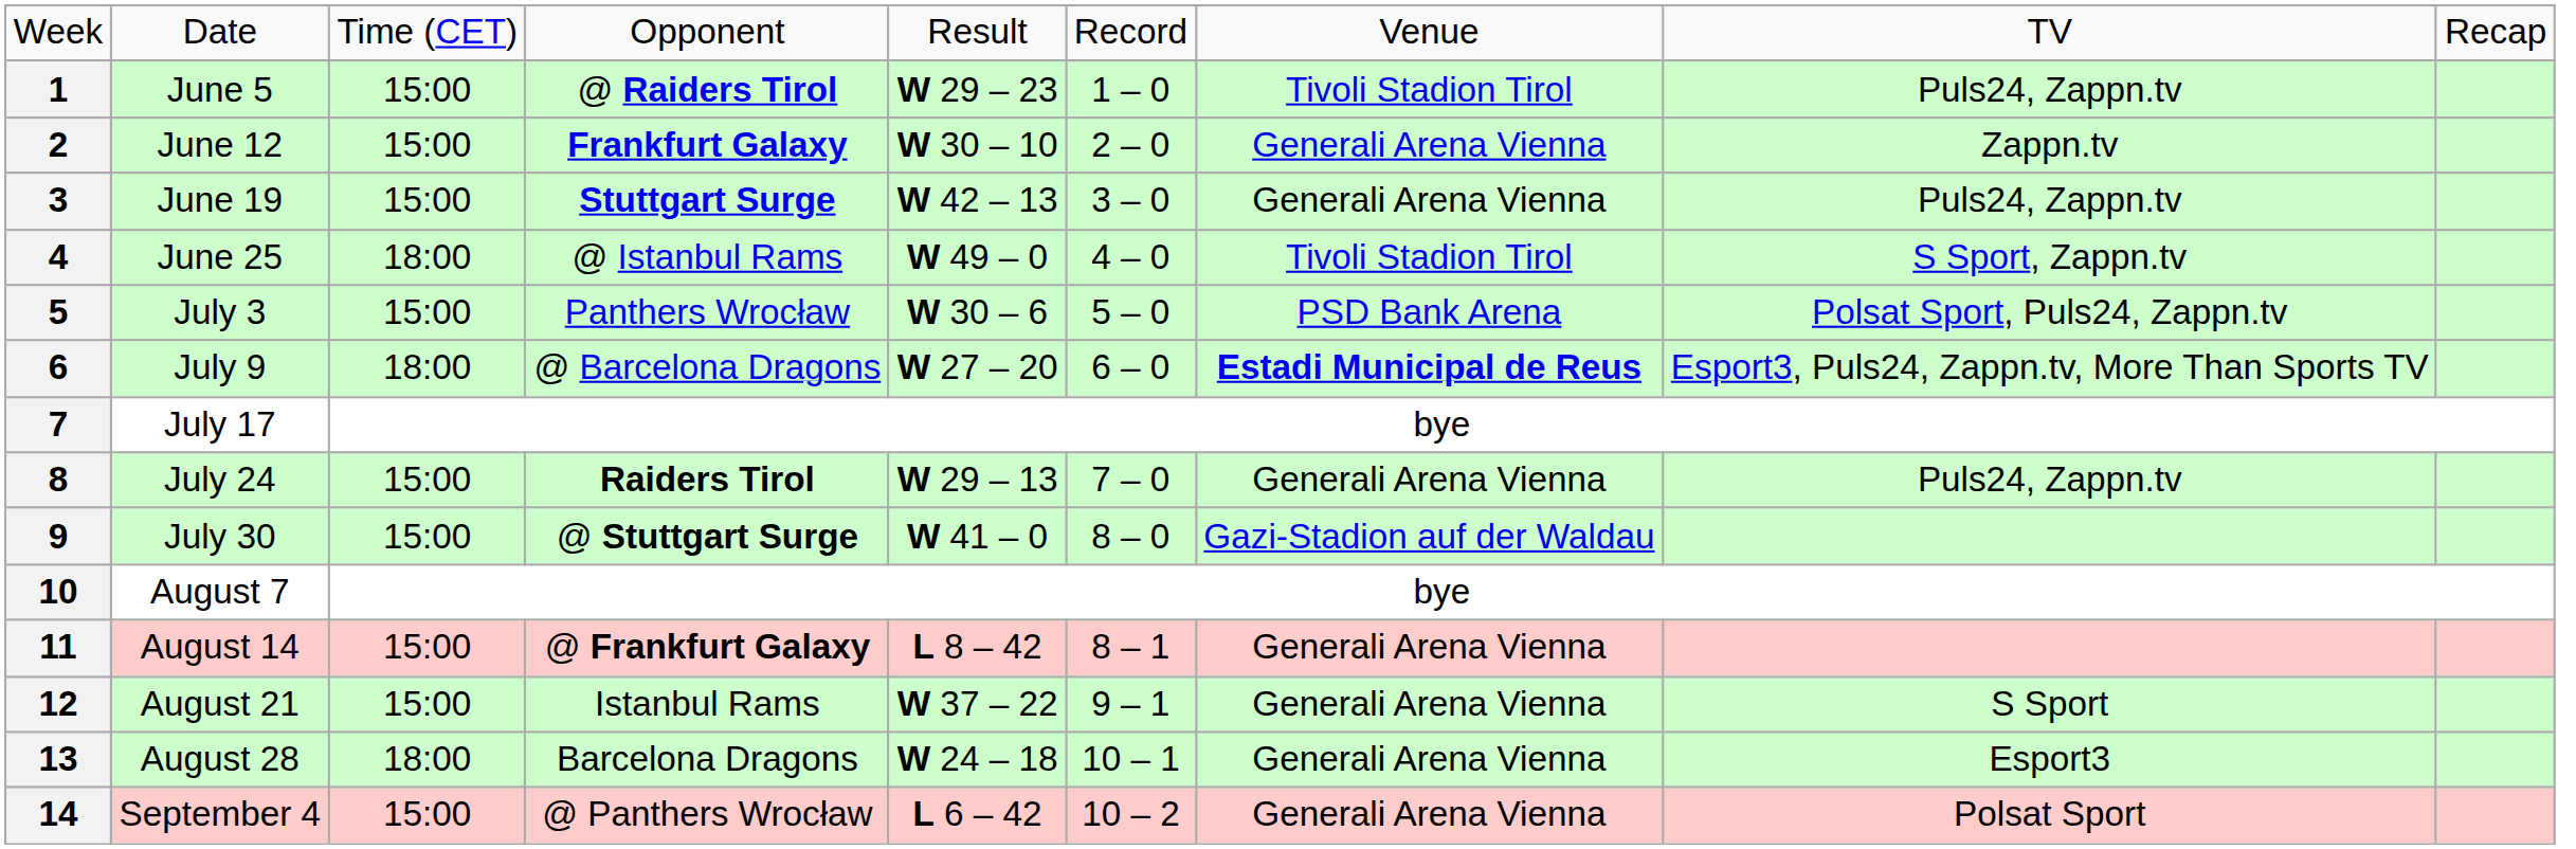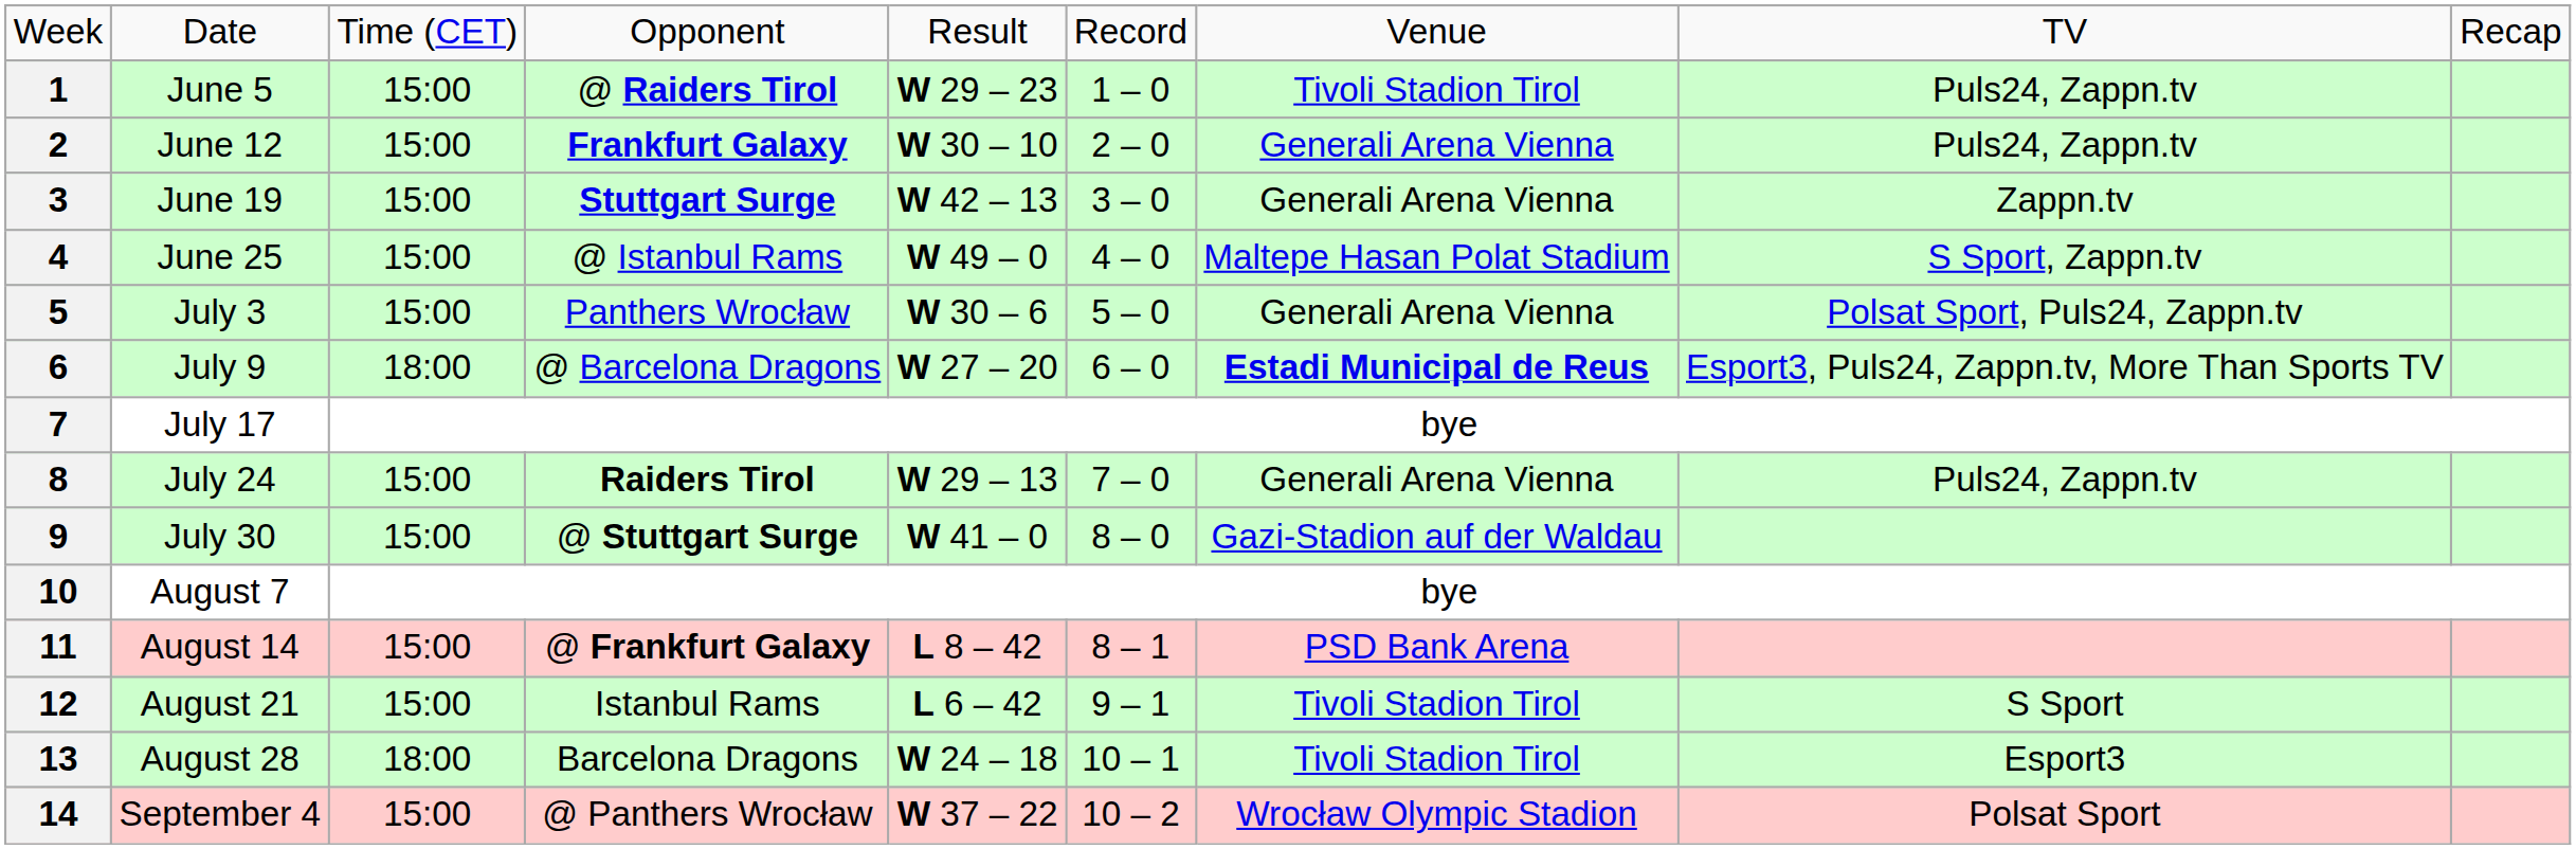2 | column 8: Zappn.tv -> Puls24, Zappn.tv
3 | column 8: Puls24, Zappn.tv -> Zappn.tv
4 | column 3: 18:00 -> 15:00
4 | column 7: Tivoli Stadion Tirol -> Maltepe Hasan Polat Stadium
5 | column 7: PSD Bank Arena -> Generali Arena Vienna
11 | column 7: Generali Arena Vienna -> PSD Bank Arena
12 | column 5: W 37 – 22 -> L 6 – 42
12 | column 7: Generali Arena Vienna -> Tivoli Stadion Tirol
13 | column 7: Generali Arena Vienna -> Tivoli Stadion Tirol
14 | column 5: L 6 – 42 -> W 37 – 22
14 | column 7: Generali Arena Vienna -> Wrocław Olympic Stadion
